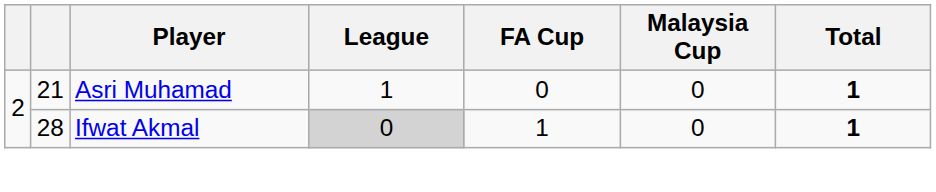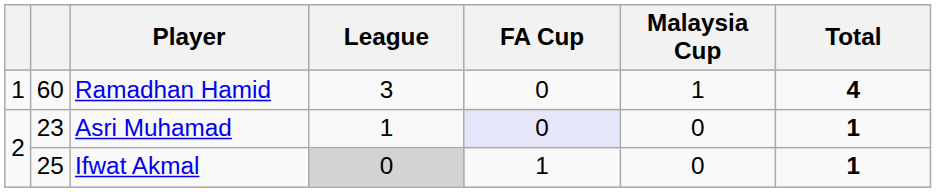+ row: 1 | 60 | Ramadhan Hamid | 3 | 0 | 1 | 4
Asri Muhamad | column 2: 21 -> 23
Asri Muhamad | FA Cup: no background -> lavender background
Ifwat Akmal | column 2: 28 -> 25
